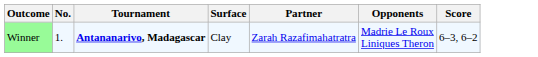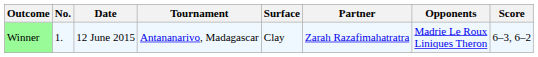+ column: Date | 12 June 2015
Winner | Tournament: bold -> normal
